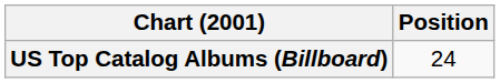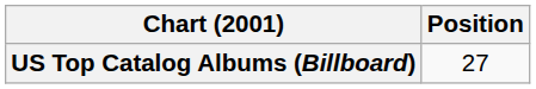US Top Catalog Albums (Billboard) | Position: 24 -> 27
